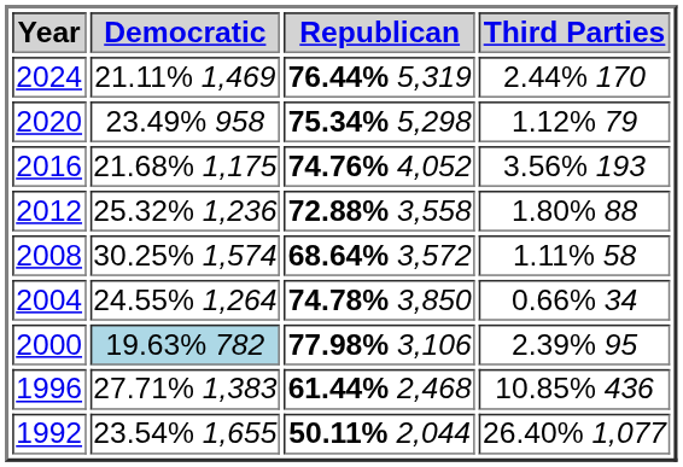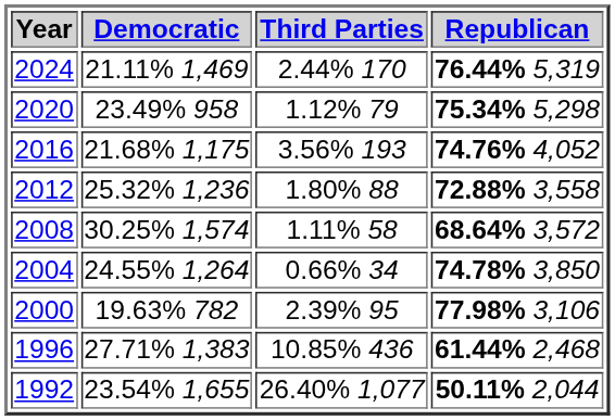columns swapped: Republican <-> Third Parties
2000 | Democratic: lightblue background -> no background
